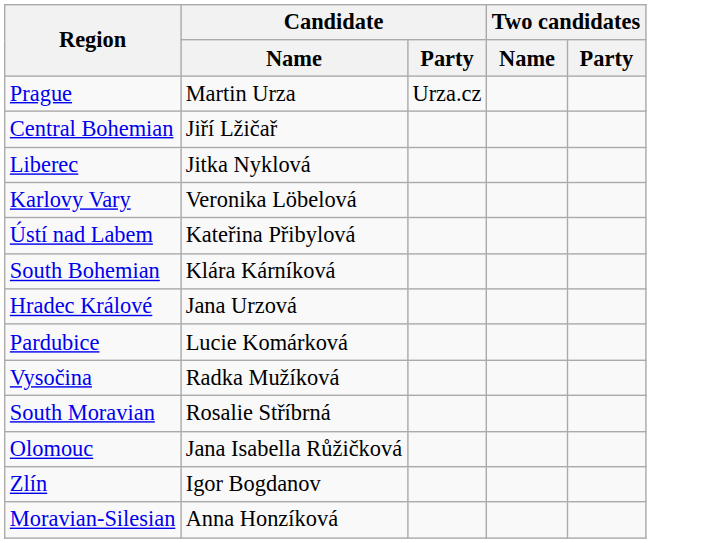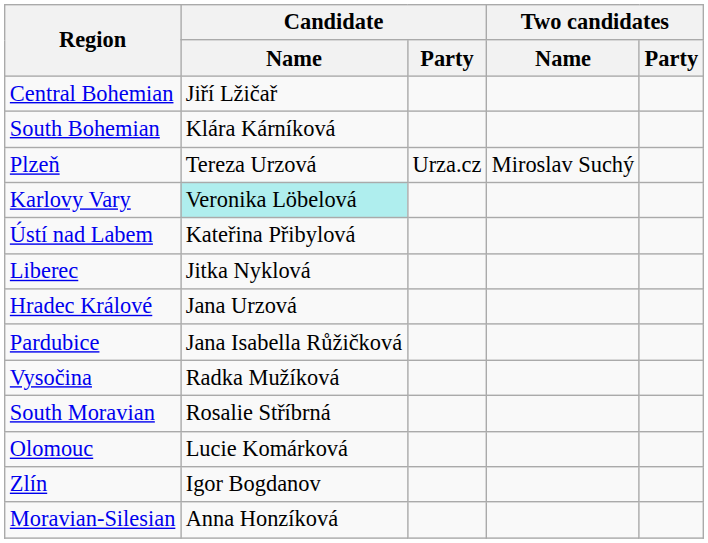- row: Prague | Martin Urza | Urza.cz
rows swapped: South Bohemian <-> Liberec
+ row: Plzeň | Tereza Urzová | Urza.cz | Miroslav Suchý
Karlovy Vary | Candidate / Name: no background -> paleturquoise background
Pardubice | Candidate / Name: Lucie Komárková -> Jana Isabella Růžičková
Olomouc | Candidate / Name: Jana Isabella Růžičková -> Lucie Komárková
